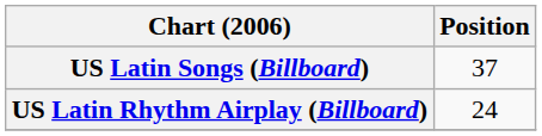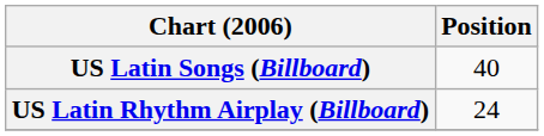US Latin Songs (Billboard) | Position: 37 -> 40
